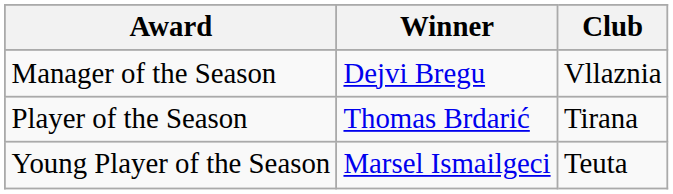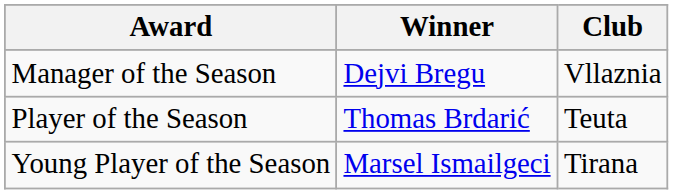Player of the Season | Club: Tirana -> Teuta
Young Player of the Season | Club: Teuta -> Tirana
